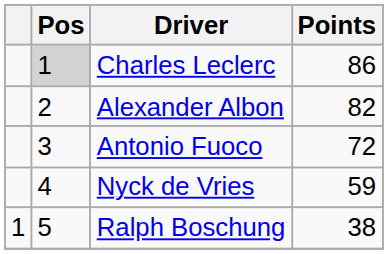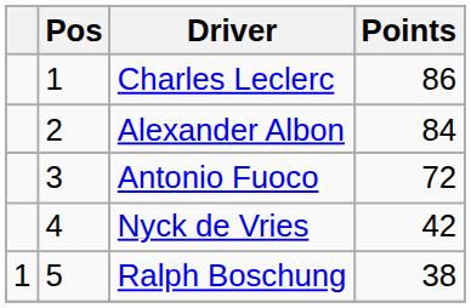Charles Leclerc | Pos: lightgrey background -> no background
Alexander Albon | Points: 82 -> 84
Nyck de Vries | Points: 59 -> 42
